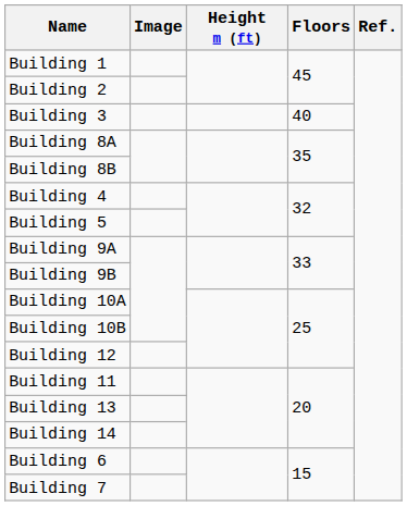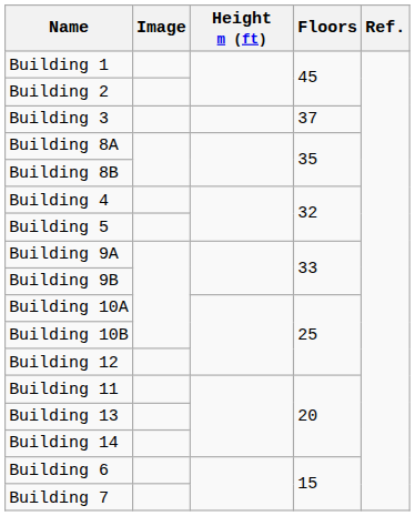Building 3 | Floors: 40 -> 37
